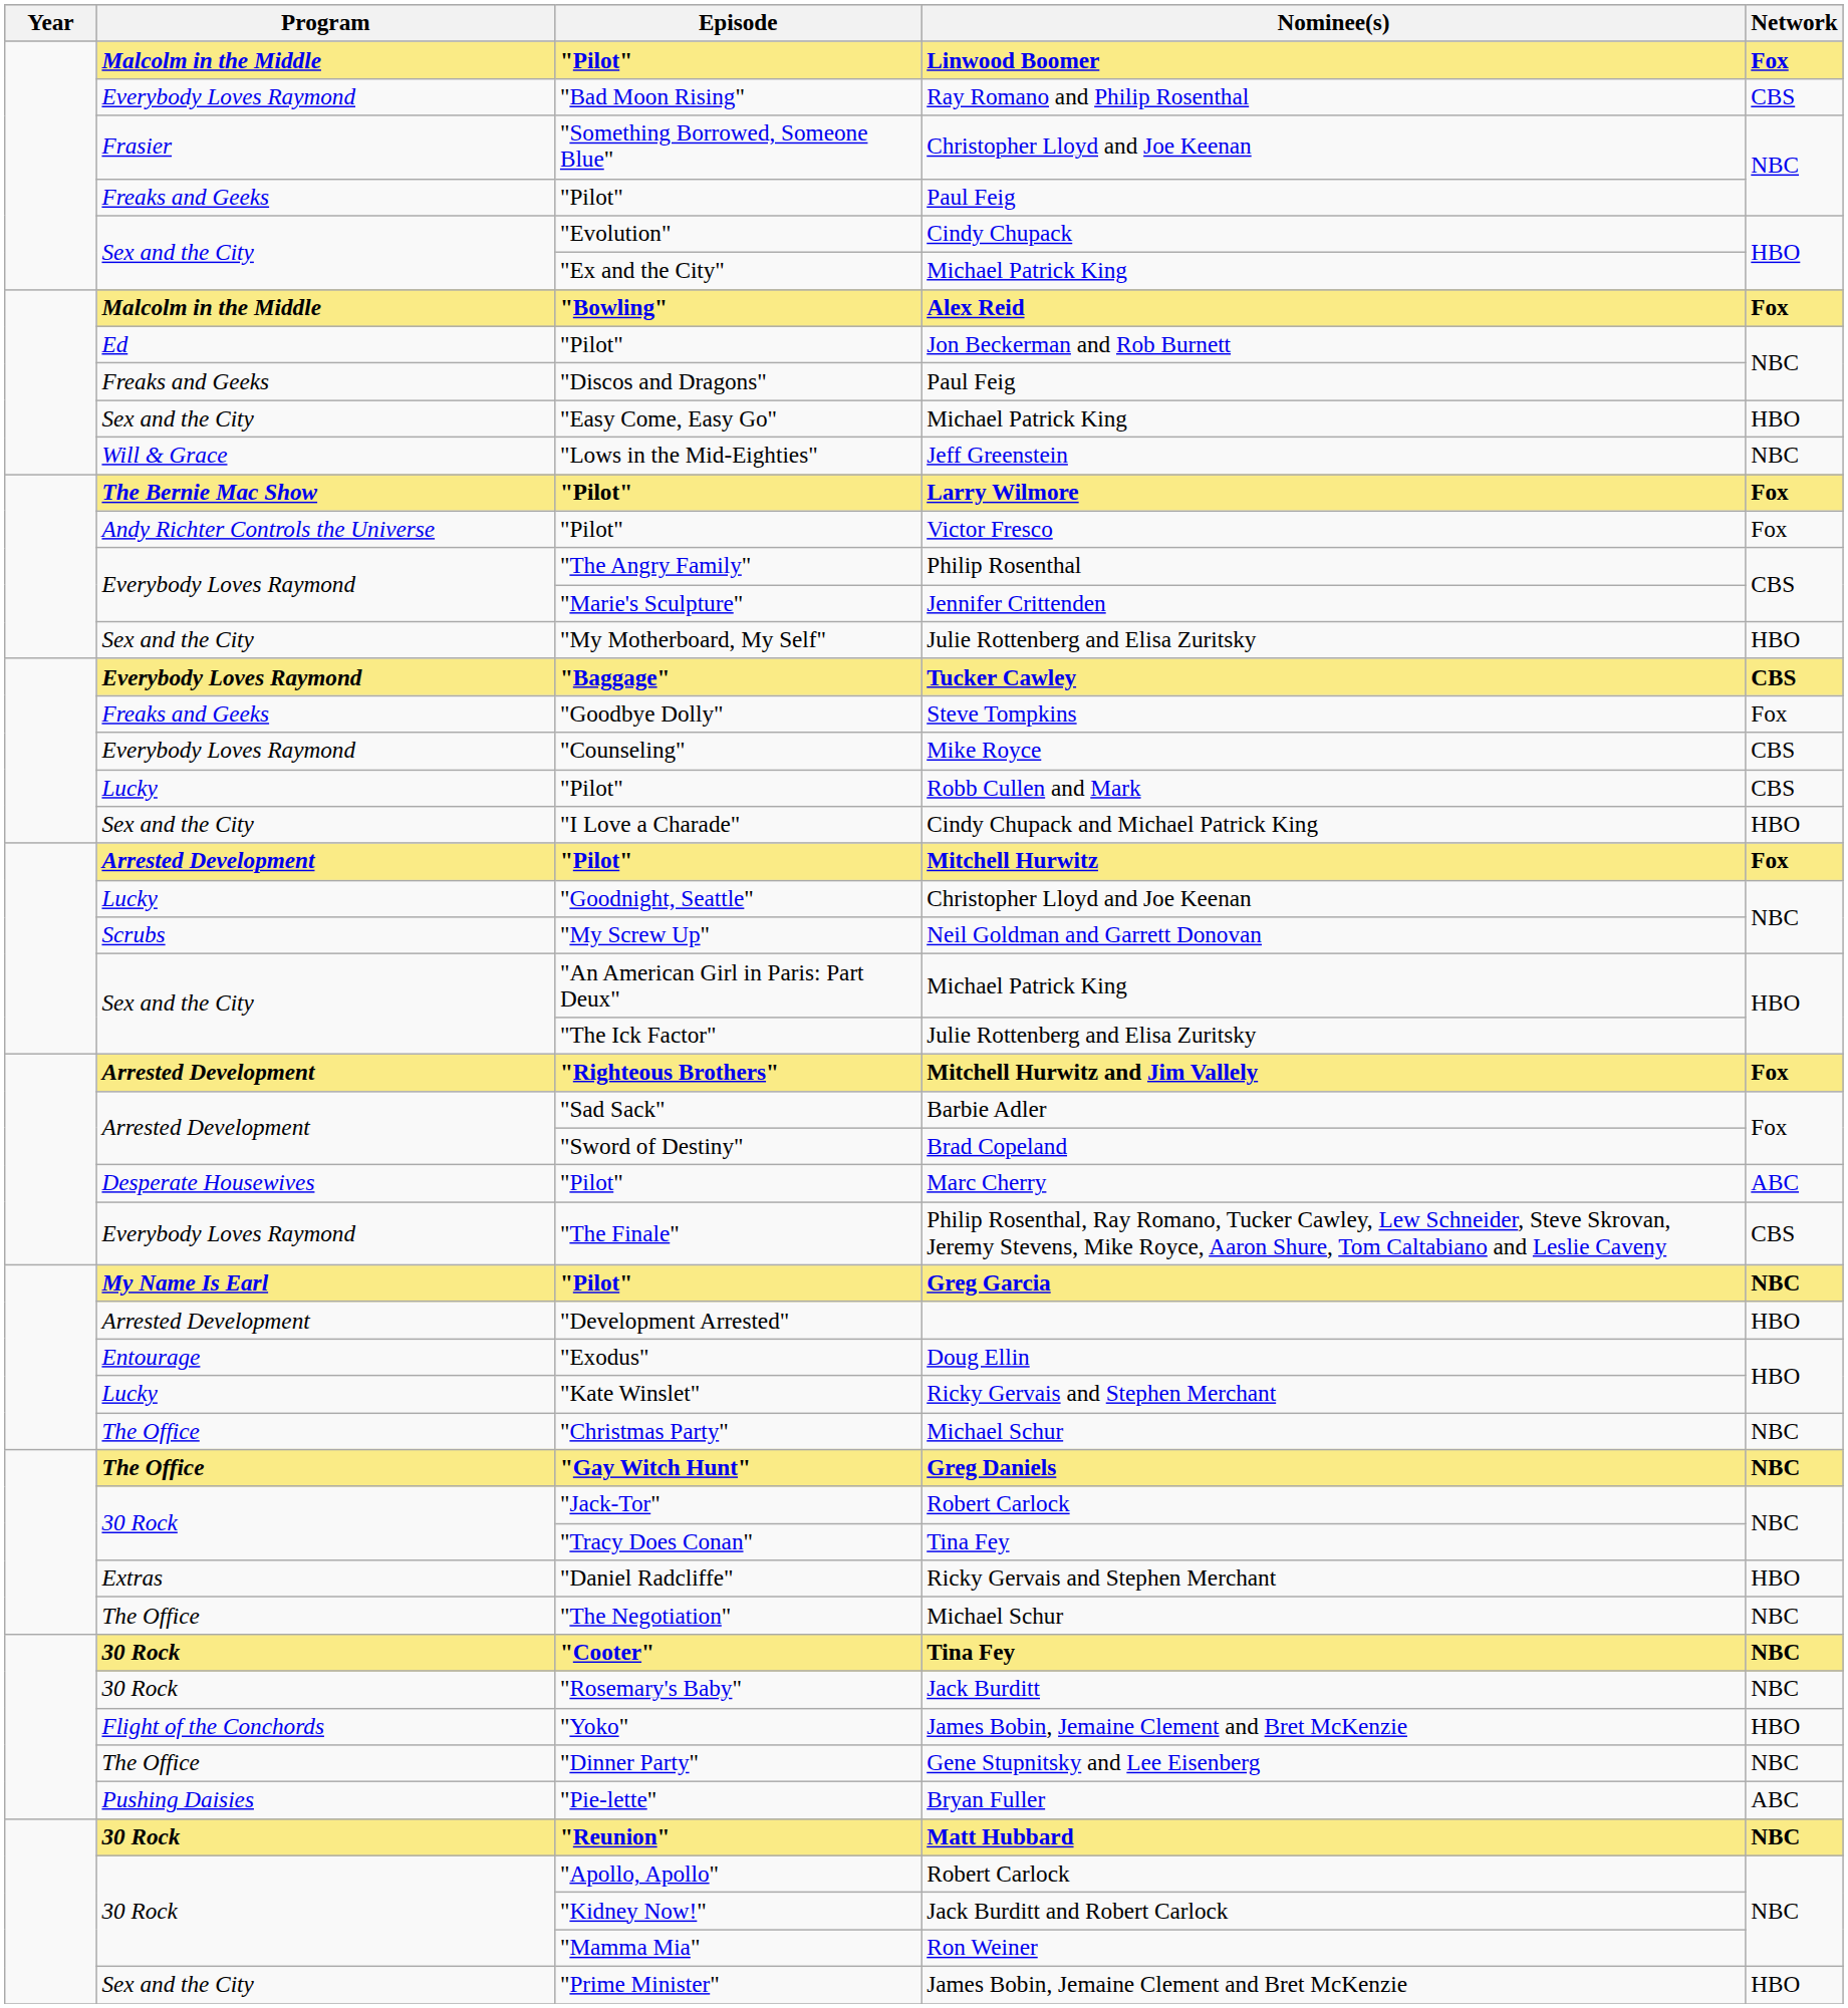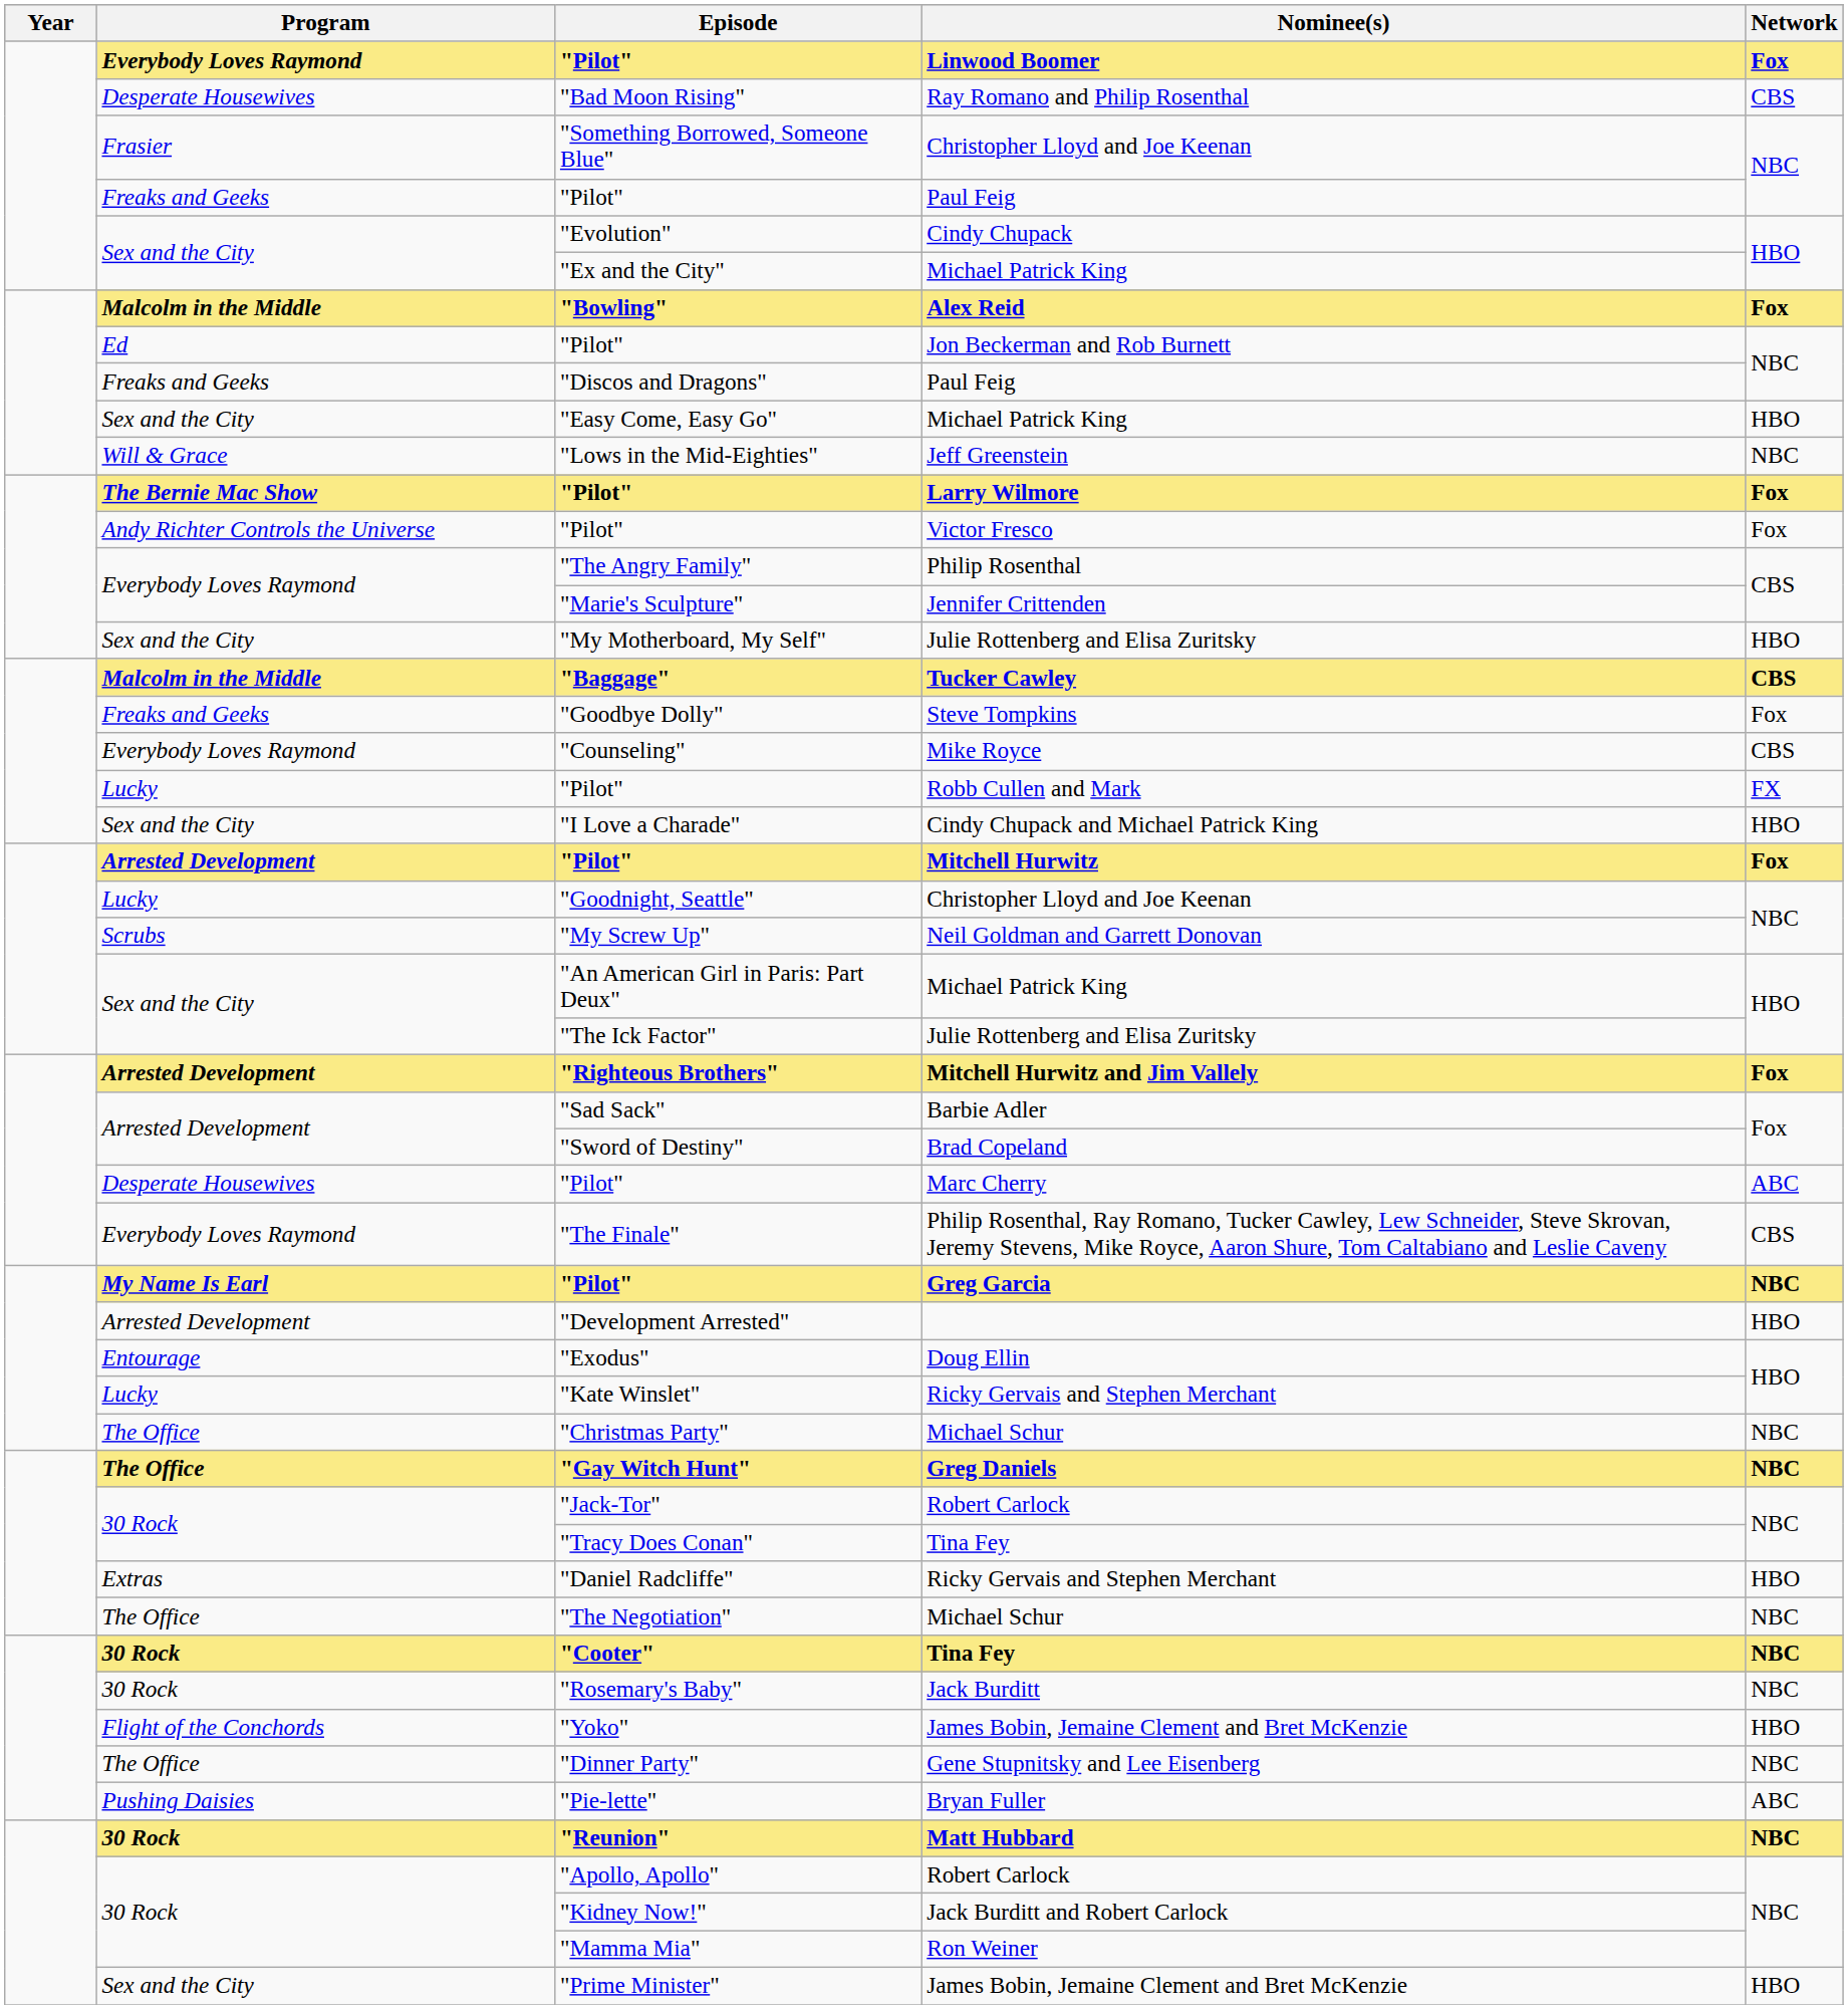"Pilot" / Linwood Boomer | Program: Malcolm in the Middle -> Everybody Loves Raymond
"Bad Moon Rising" | Program: Everybody Loves Raymond -> Desperate Housewives
"Baggage" | Program: Everybody Loves Raymond -> Malcolm in the Middle
"Pilot" / Robb Cullen and Mark | Network: CBS -> FX
